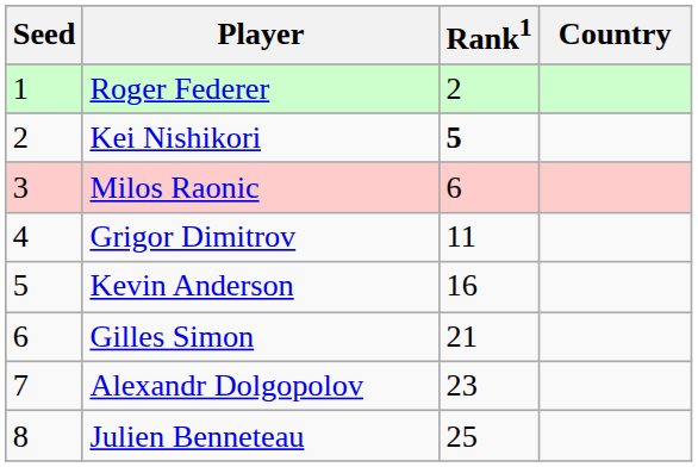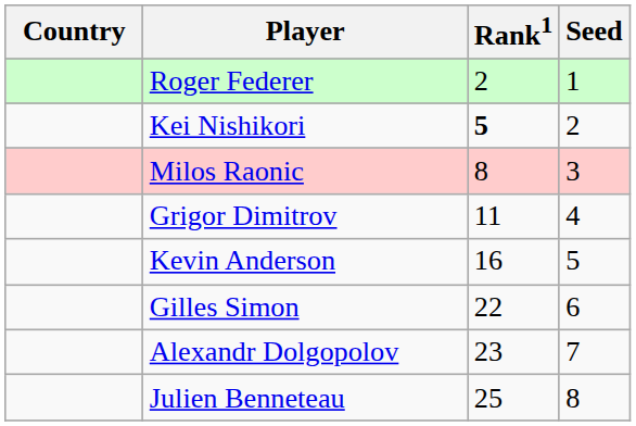columns swapped: Country <-> Seed
Milos Raonic | Rank1: 6 -> 8
Gilles Simon | Rank1: 21 -> 22
